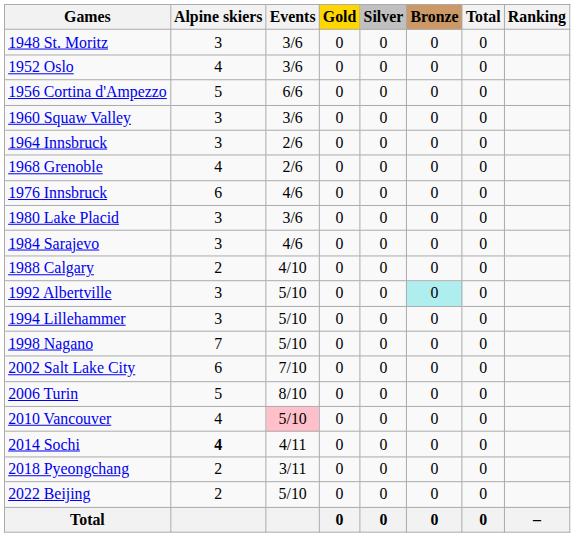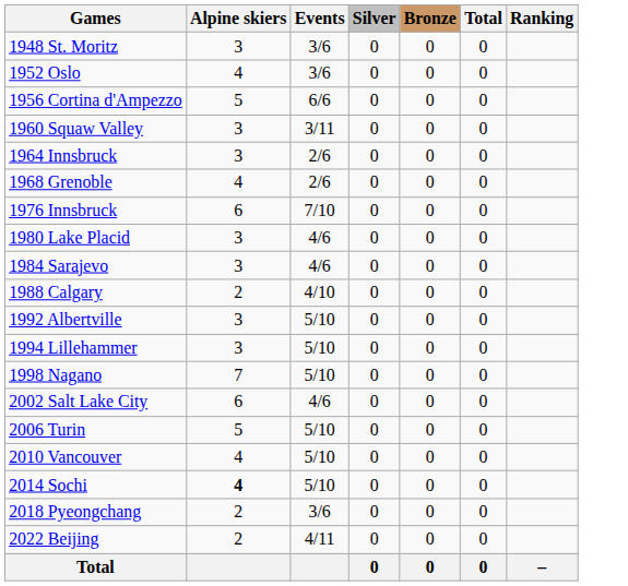- column: Gold | 0 | 0 | 0 | 0 | 0 | 0 | 0 | 0 | 0 | 0 | 0 | 0 | 0 | 0 | 0 | 0 | 0 | 0 | 0 | 0
1960 Squaw Valley | Events: 3/6 -> 3/11
1976 Innsbruck | Events: 4/6 -> 7/10
1980 Lake Placid | Events: 3/6 -> 4/6
1992 Albertville | Bronze: paleturquoise background -> no background
2002 Salt Lake City | Events: 7/10 -> 4/6
2006 Turin | Events: 8/10 -> 5/10
2010 Vancouver | Events: pink background -> no background
2014 Sochi | Events: 4/11 -> 5/10
2018 Pyeongchang | Events: 3/11 -> 3/6
2022 Beijing | Events: 5/10 -> 4/11
